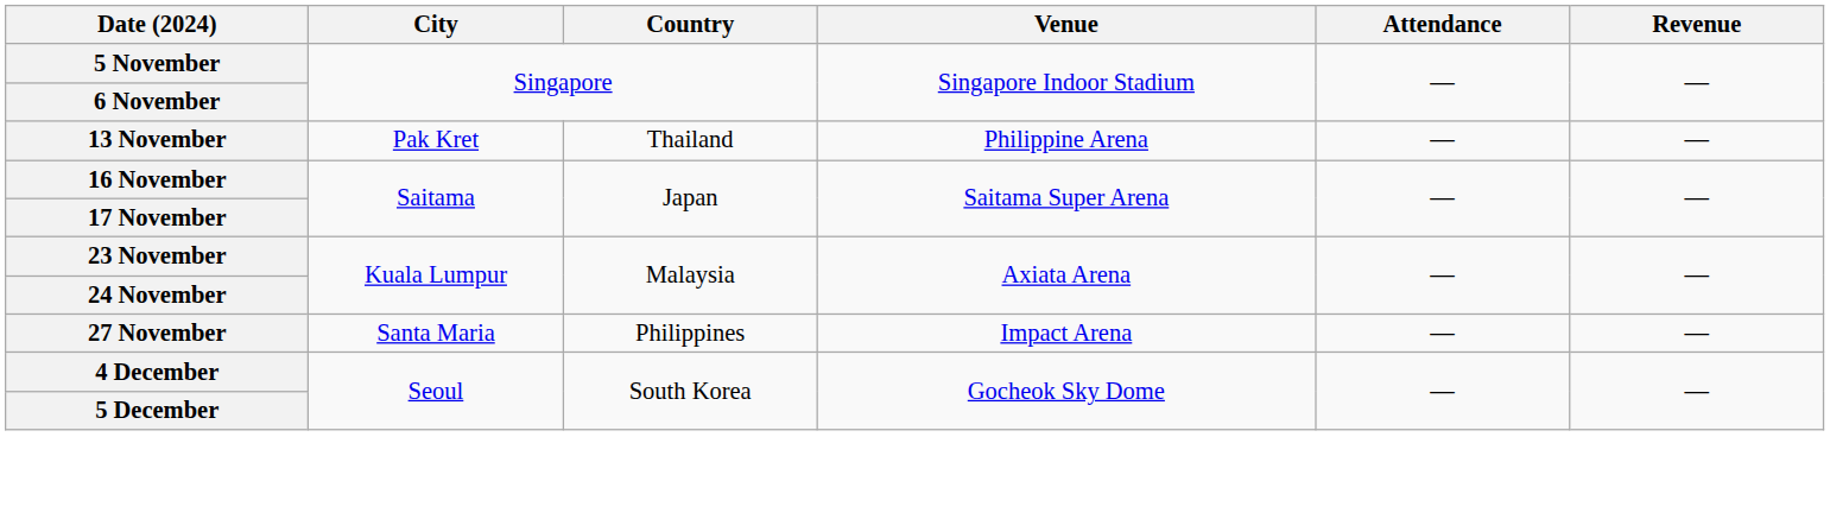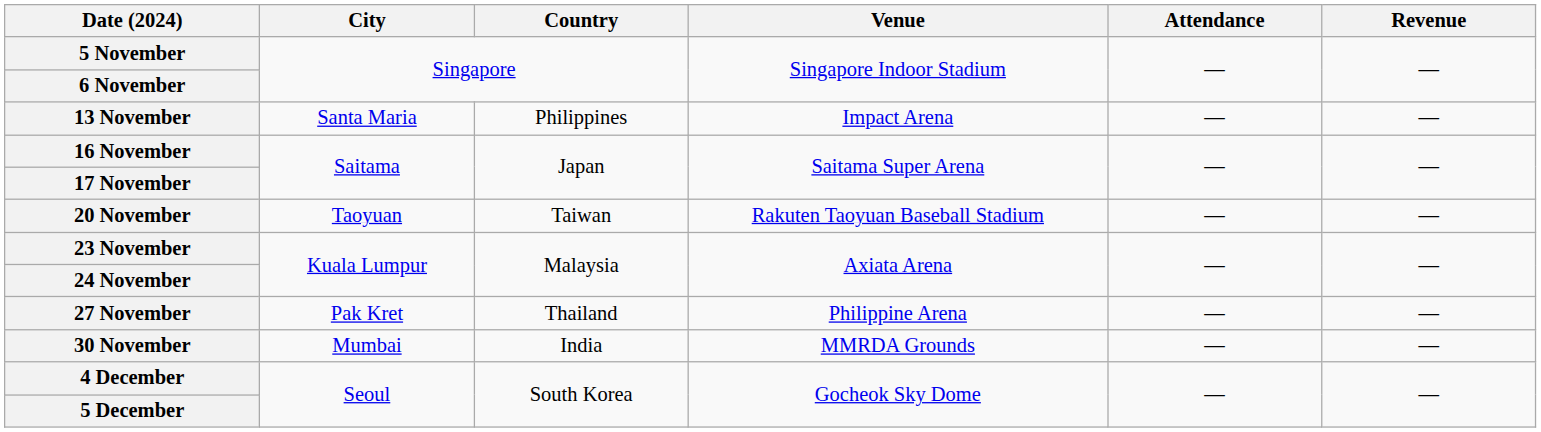13 November | City: Pak Kret -> Santa Maria
13 November | Country: Thailand -> Philippines
13 November | Venue: Philippine Arena -> Impact Arena
+ row: 20 November | Taoyuan | Taiwan | Rakuten Taoyuan Baseball Stadium | — | —
27 November | City: Santa Maria -> Pak Kret
27 November | Country: Philippines -> Thailand
27 November | Venue: Impact Arena -> Philippine Arena
+ row: 30 November | Mumbai | India | MMRDA Grounds | — | —
